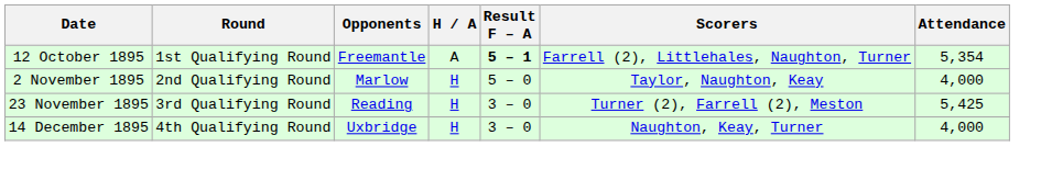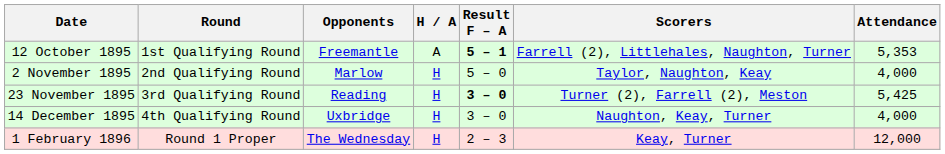12 October 1895 | Attendance: 5,354 -> 5,353
23 November 1895 | Result F – A: normal -> bold
+ row: 1 February 1896 | Round 1 Proper | The Wednesday | H | 2 – 3 | Keay, Turner | 12,000
